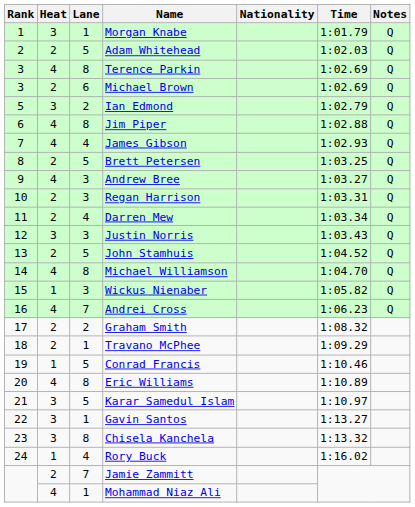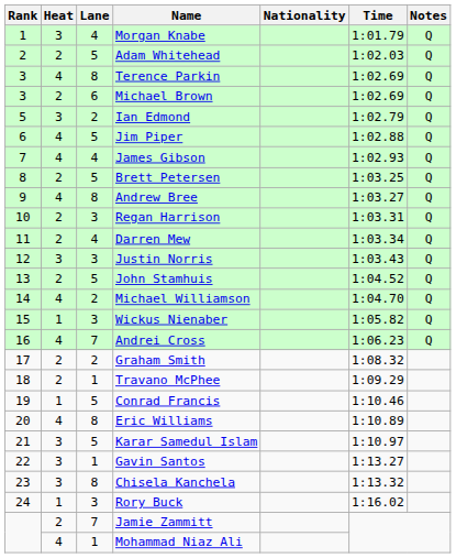Morgan Knabe | Lane: 1 -> 4
Jim Piper | Lane: 8 -> 5
Andrew Bree | Lane: 3 -> 8
Michael Williamson | Lane: 8 -> 2
Rory Buck | Lane: 4 -> 3
